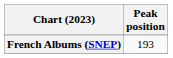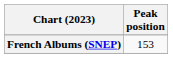French Albums (SNEP) | Peak position: 193 -> 153
